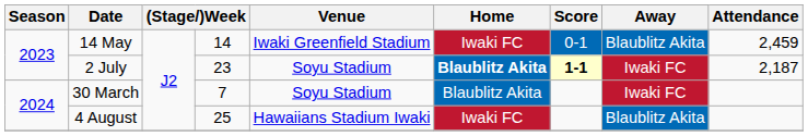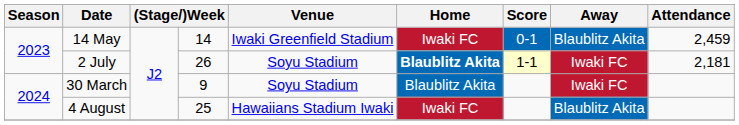2 July | column 4: 23 -> 26
2 July | Score: bold -> normal
2 July | Attendance: 2,187 -> 2,181
30 March | column 4: 7 -> 9
